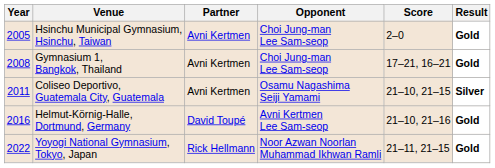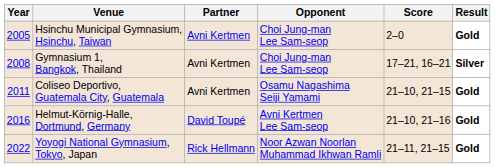Gymnasium 1, Bangkok, Thailand | Result: Gold -> Silver
Coliseo Deportivo, Guatemala City, Guatemala | Result: Silver -> Gold
